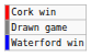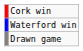rows swapped: Waterford win <-> Drawn game
